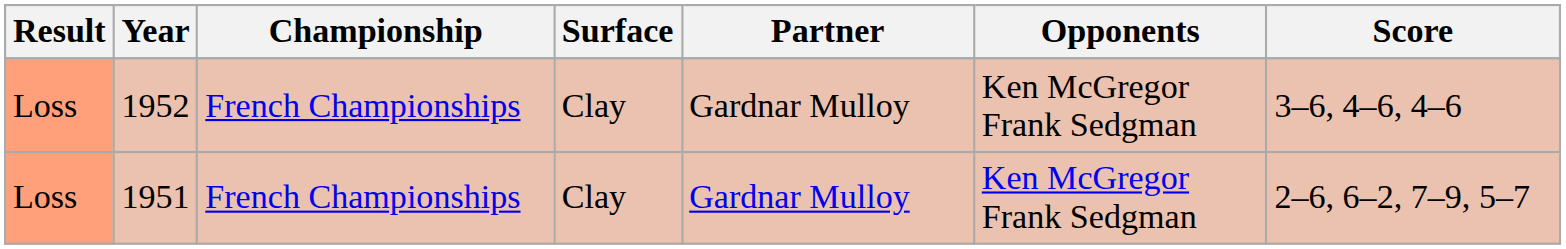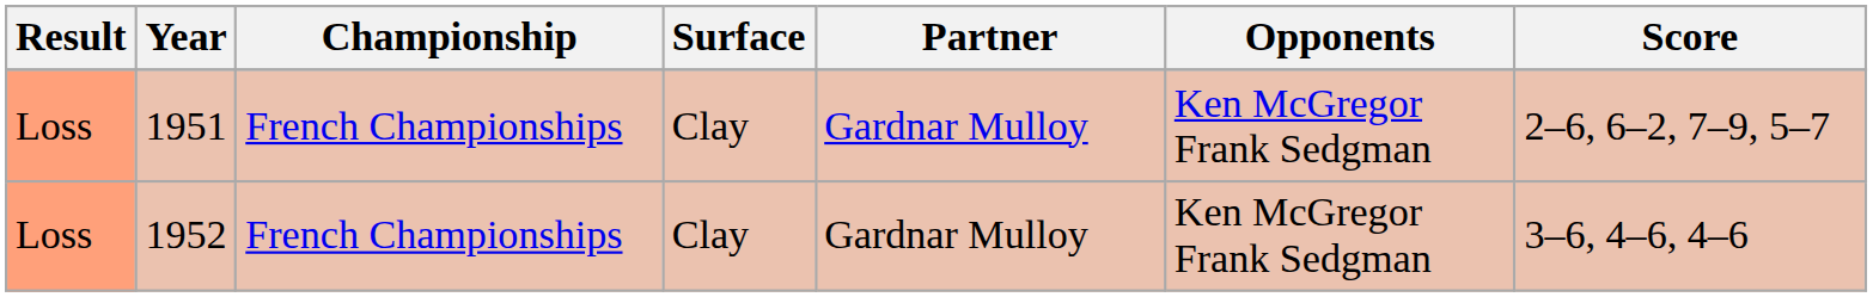rows swapped: 1951 <-> 1952
